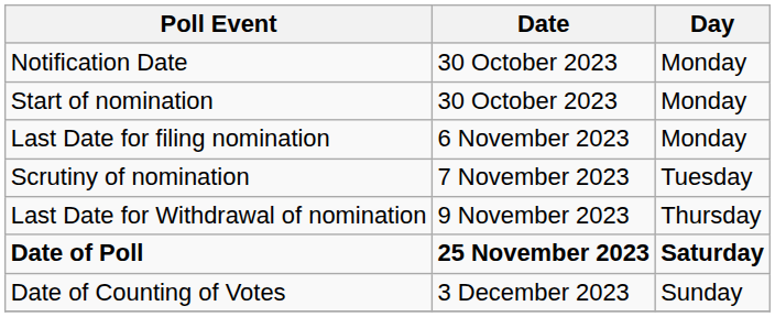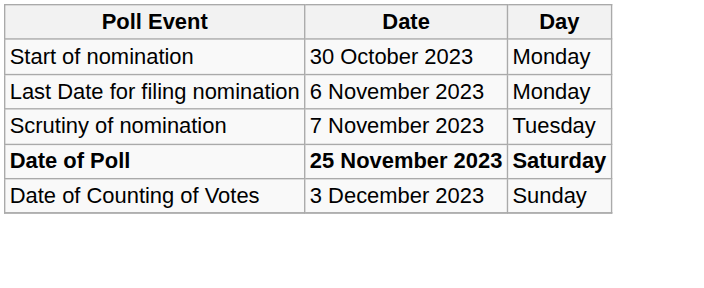- row: Notification Date | 30 October 2023 | Monday
- row: Last Date for Withdrawal of nomination | 9 November 2023 | Thursday
